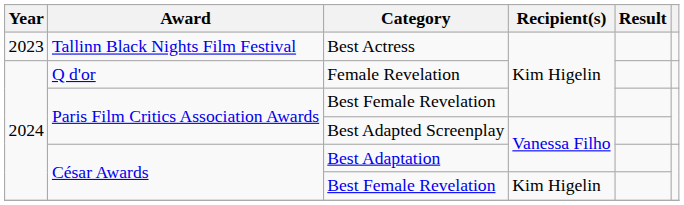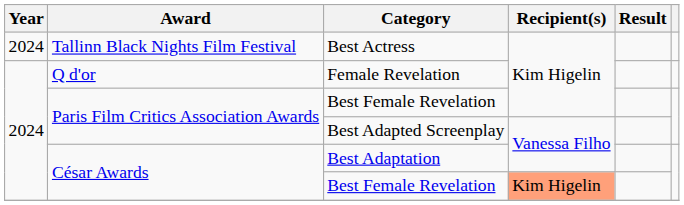Best Actress | Year: 2023 -> 2024
César Awards / Best Female Revelation | Recipient(s): no background -> lightsalmon background
